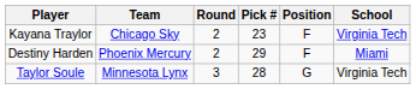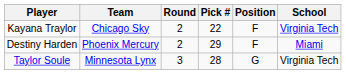Kayana Traylor | Pick #: 23 -> 22
